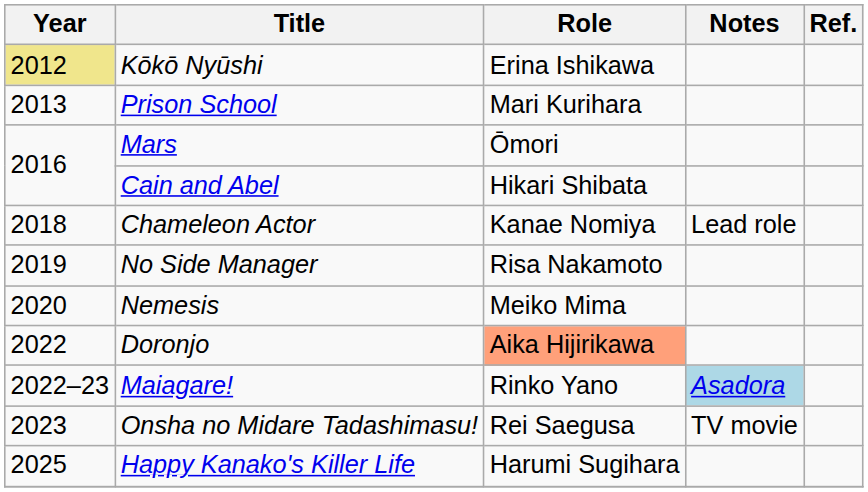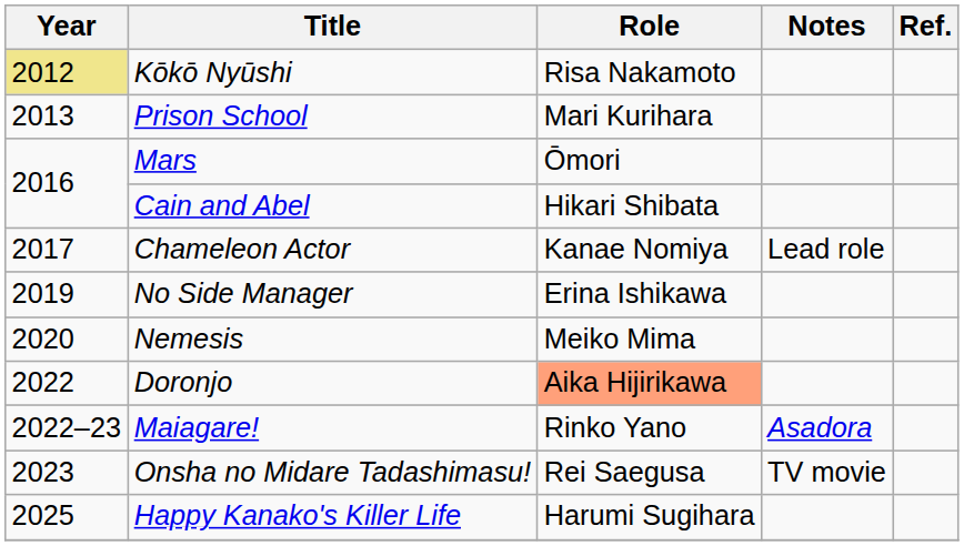Kōkō Nyūshi | Role: Erina Ishikawa -> Risa Nakamoto
Chameleon Actor | Year: 2018 -> 2017
No Side Manager | Role: Risa Nakamoto -> Erina Ishikawa
Maiagare! | Notes: lightblue background -> no background
